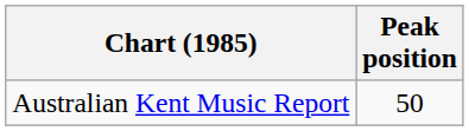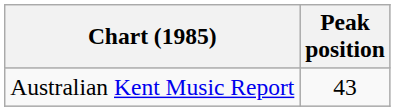Australian Kent Music Report | Peak position: 50 -> 43
